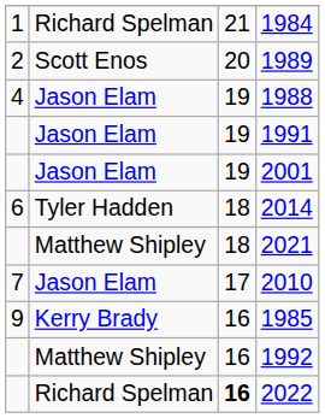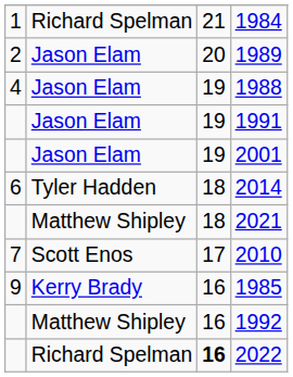1989 | column 2: Scott Enos -> Jason Elam
2010 | column 2: Jason Elam -> Scott Enos
